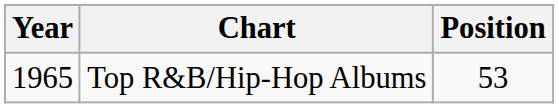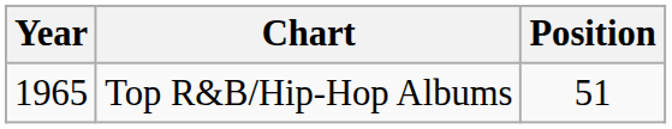Top R&B/Hip-Hop Albums | Position: 53 -> 51
